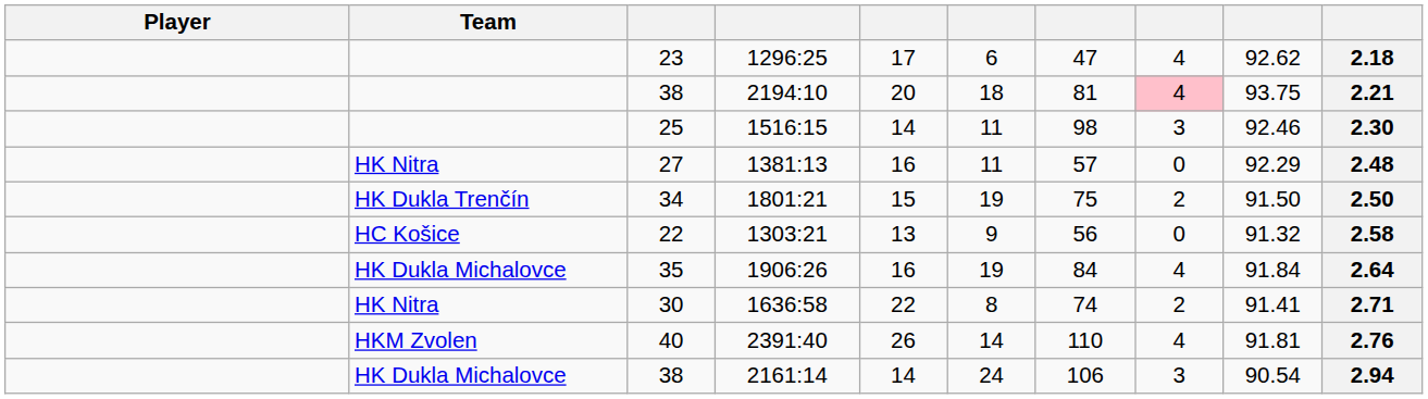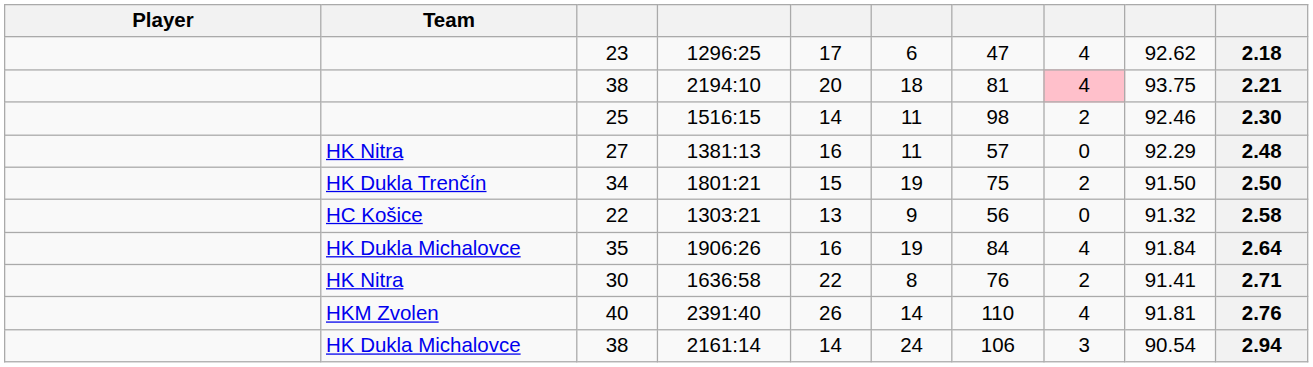1516:15 | column 8: 3 -> 2
1636:58 | column 7: 74 -> 76
